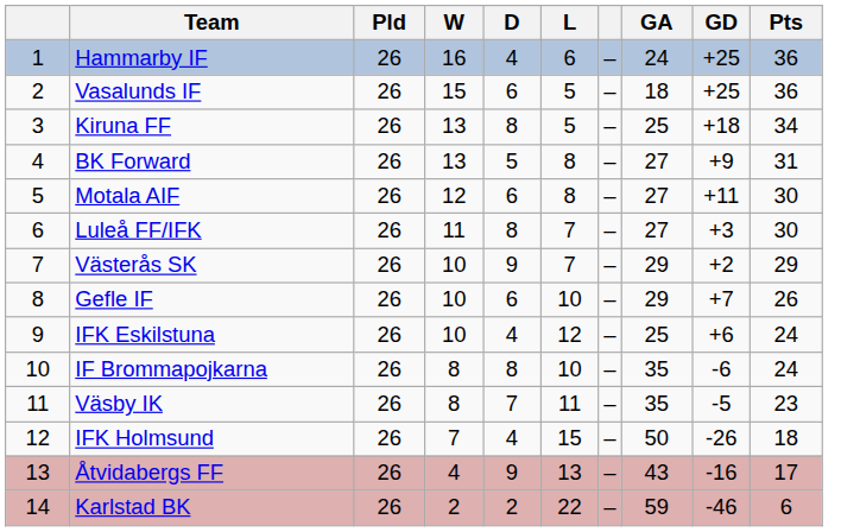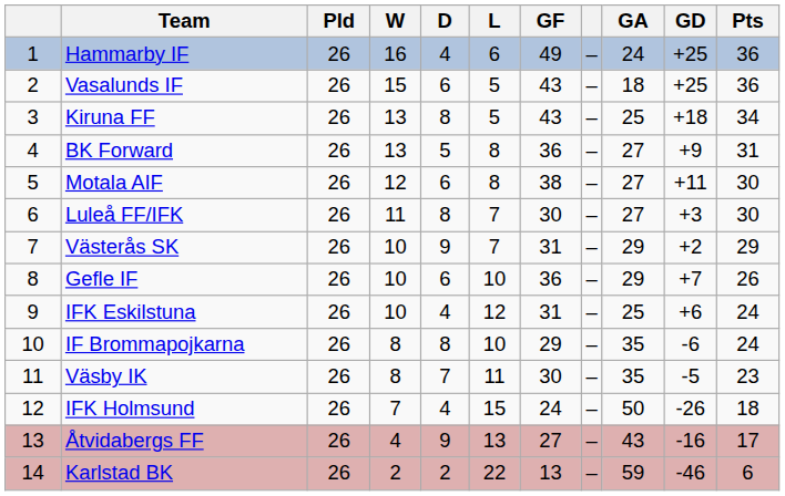+ column: GF | 49 | 43 | 43 | 36 | 38 | 30 | 31 | 36 | 31 | 29 | 30 | 24 | 27 | 13
